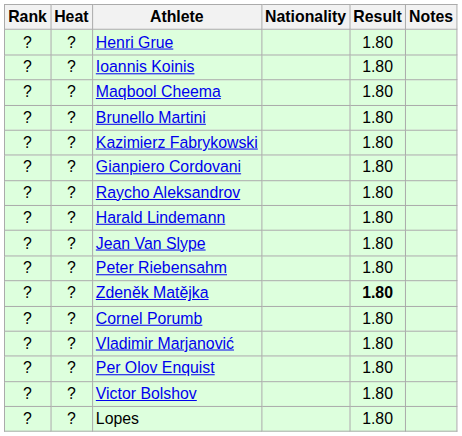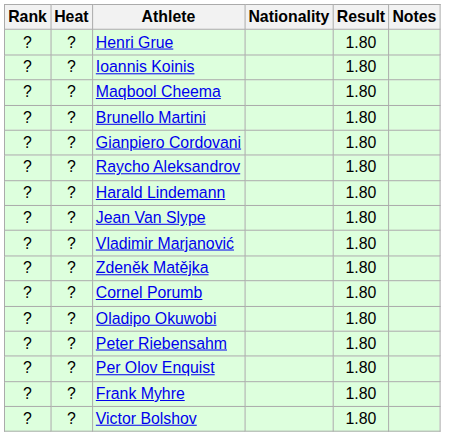- row: ? | ? | Kazimierz Fabrykowski | 1.80
rows swapped: Vladimir Marjanović <-> Peter Riebensahm
Zdeněk Matějka | Result: bold -> normal
+ row: ? | ? | Oladipo Okuwobi | 1.80
+ row: ? | ? | Frank Myhre | 1.80
- row: ? | ? | Lopes | 1.80
